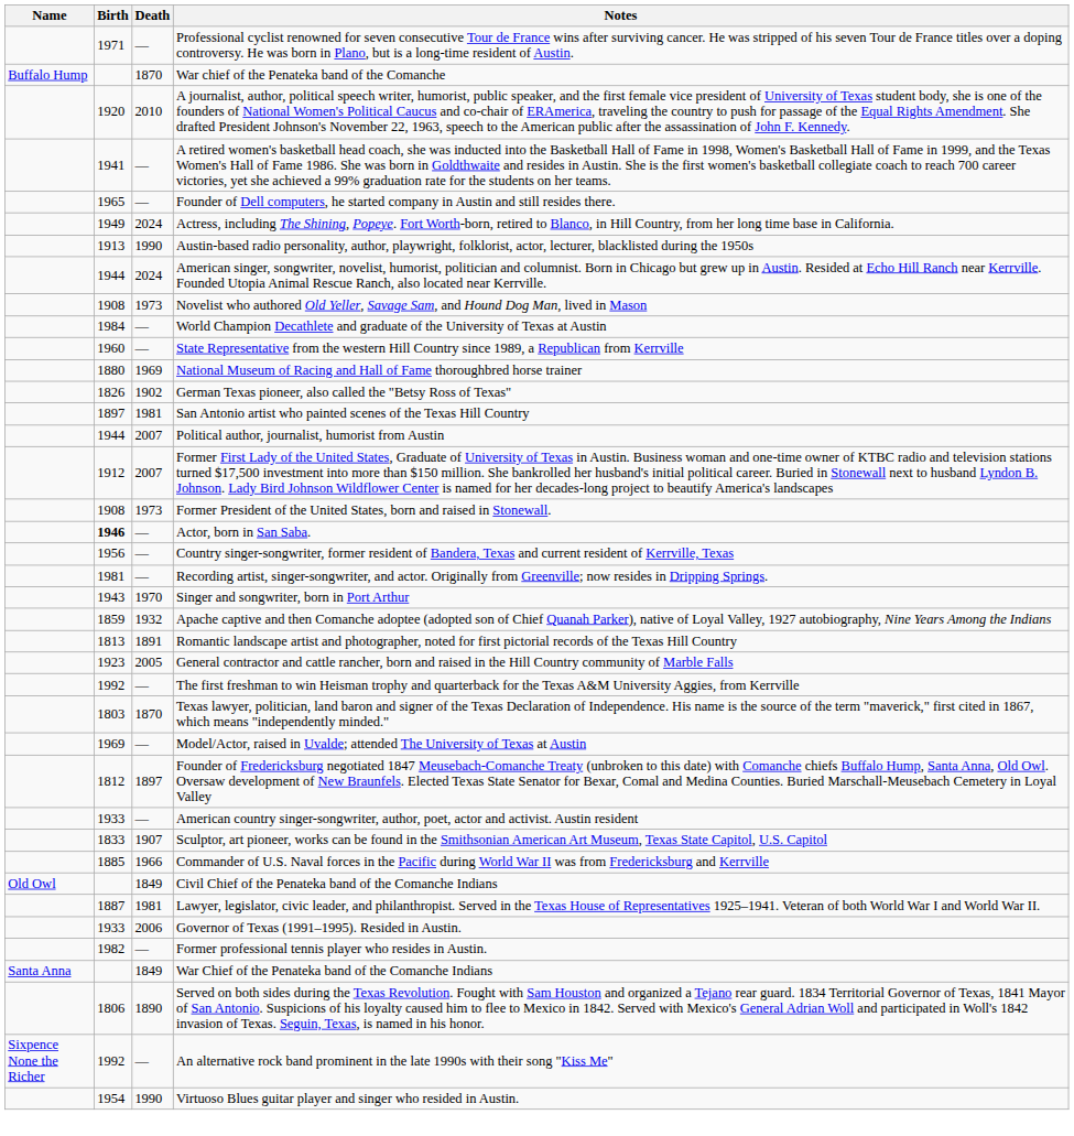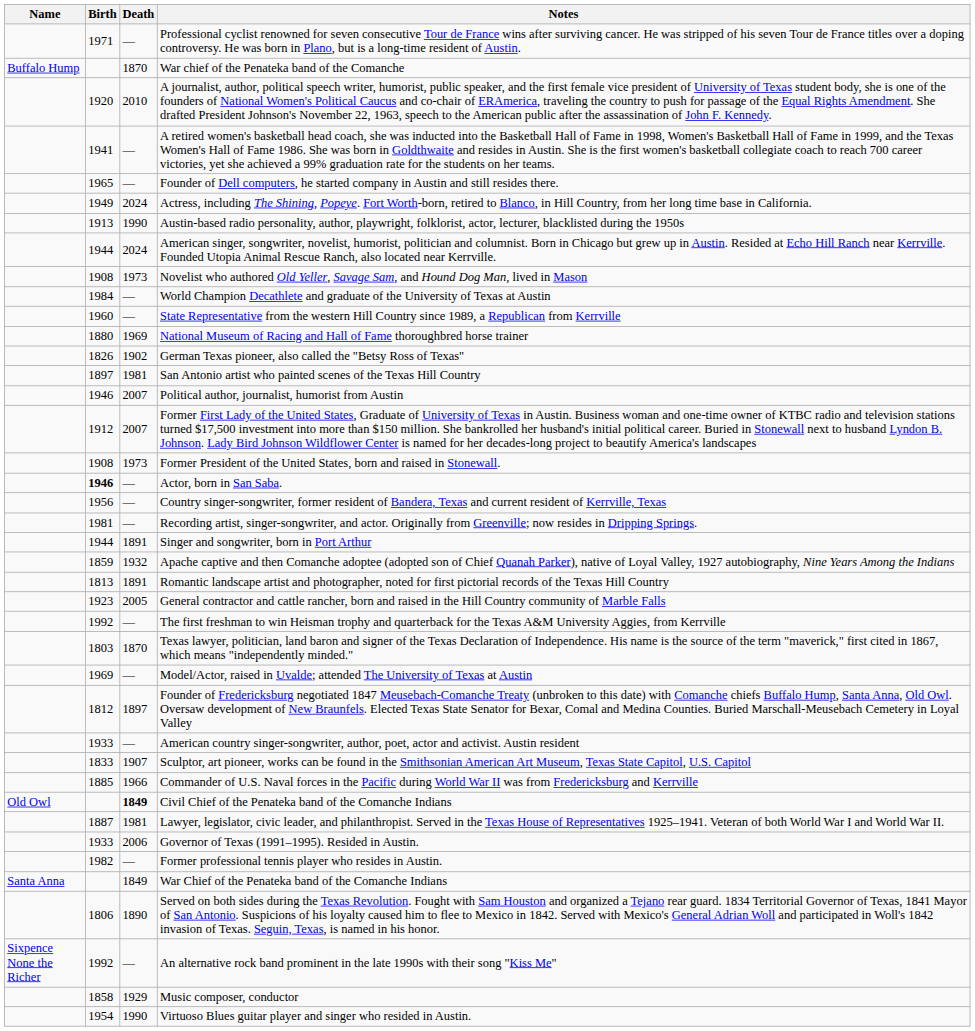Political author, journalist, humorist from Austin | Birth: 1944 -> 1946
Singer and songwriter, born in Port Arthur | Birth: 1943 -> 1944
Singer and songwriter, born in Port Arthur | Death: 1970 -> 1891
Civil Chief of the Penateka band of the Comanche Indians | Death: normal -> bold
+ row: 1858 | 1929 | Music composer, conductor
